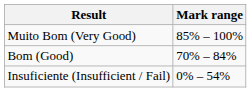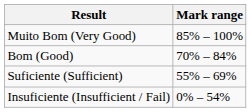+ row: Suficiente (Sufficient) | 55% – 69%
